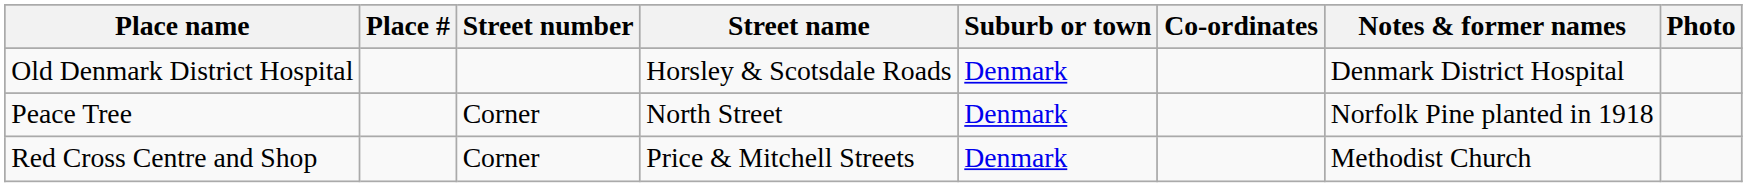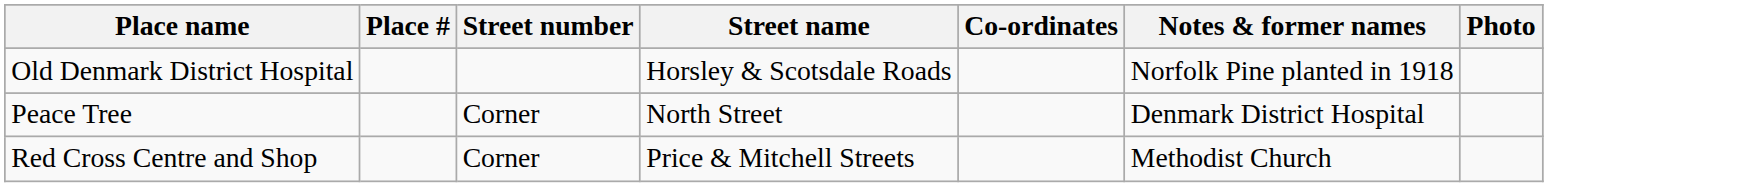- column: Suburb or town | Denmark | Denmark | Denmark
Old Denmark District Hospital | Notes & former names: Denmark District Hospital -> Norfolk Pine planted in 1918
Peace Tree | Notes & former names: Norfolk Pine planted in 1918 -> Denmark District Hospital
